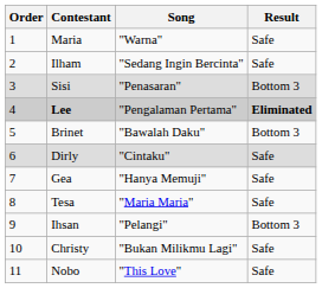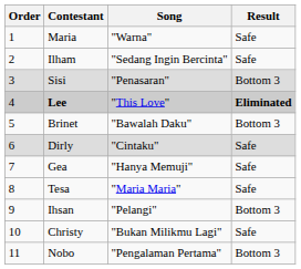Lee | Song: "Pengalaman Pertama" -> "This Love"
Nobo | Song: "This Love" -> "Pengalaman Pertama"
Nobo | Result: Safe -> Bottom 3
